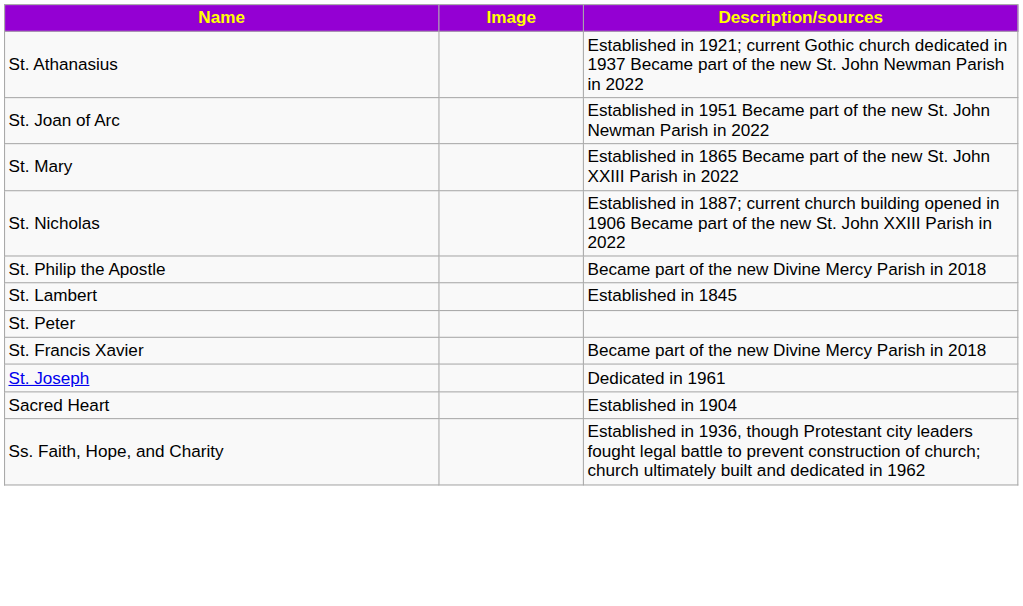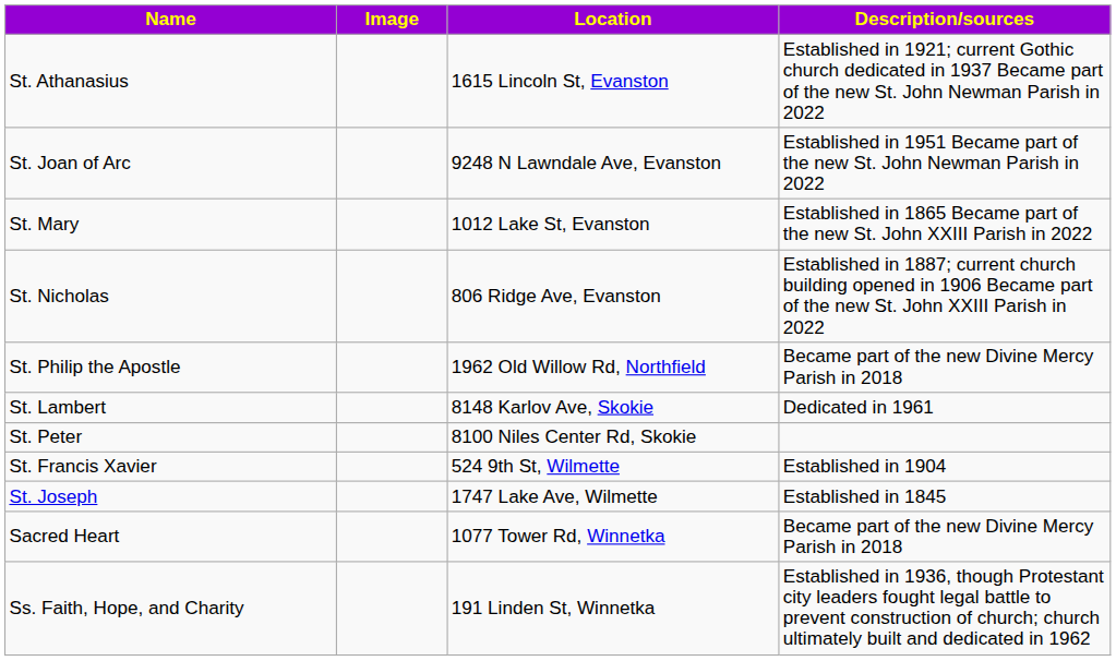+ column: Location | 1615 Lincoln St, Evanston | 9248 N Lawndale Ave, Evanston | 1012 Lake St, Evanston | 806 Ridge Ave, Evanston | 1962 Old Willow Rd, Northfield | 8148 Karlov Ave, Skokie | 8100 Niles Center Rd, Skokie | 524 9th St, Wilmette | 1747 Lake Ave, Wilmette | 1077 Tower Rd, Winnetka | 191 Linden St, Winnetka
St. Lambert | Description/sources: Established in 1845 -> Dedicated in 1961
St. Francis Xavier | Description/sources: Became part of the new Divine Mercy Parish in 2018 -> Established in 1904
St. Joseph | Description/sources: Dedicated in 1961 -> Established in 1845
Sacred Heart | Description/sources: Established in 1904 -> Became part of the new Divine Mercy Parish in 2018
